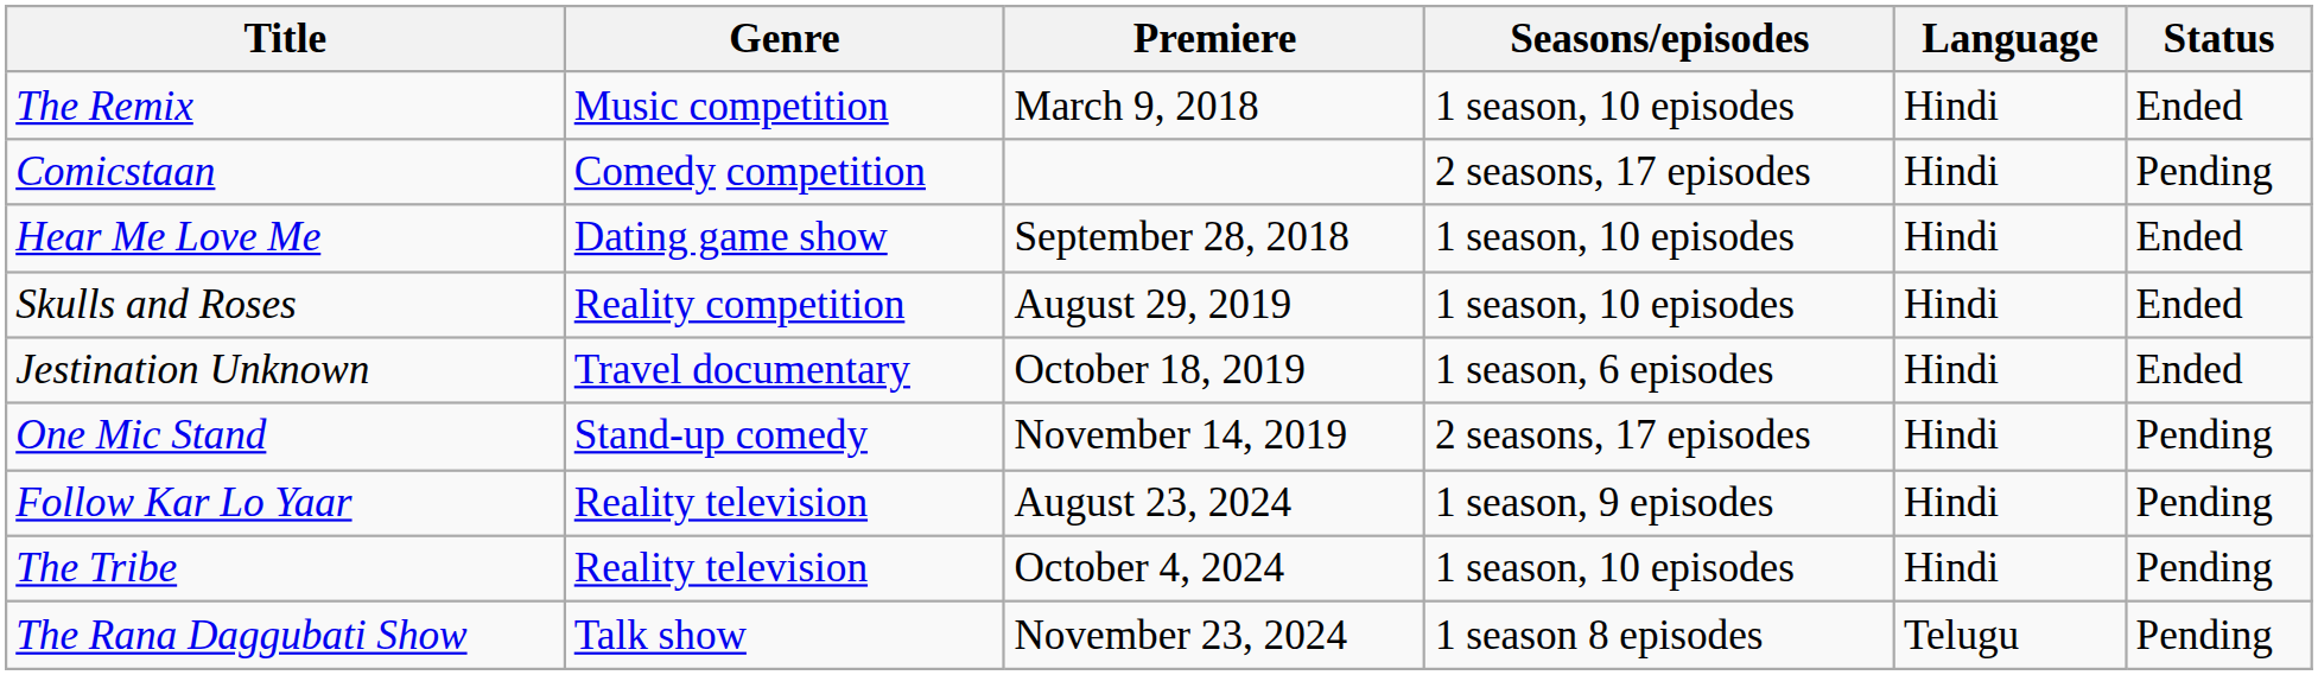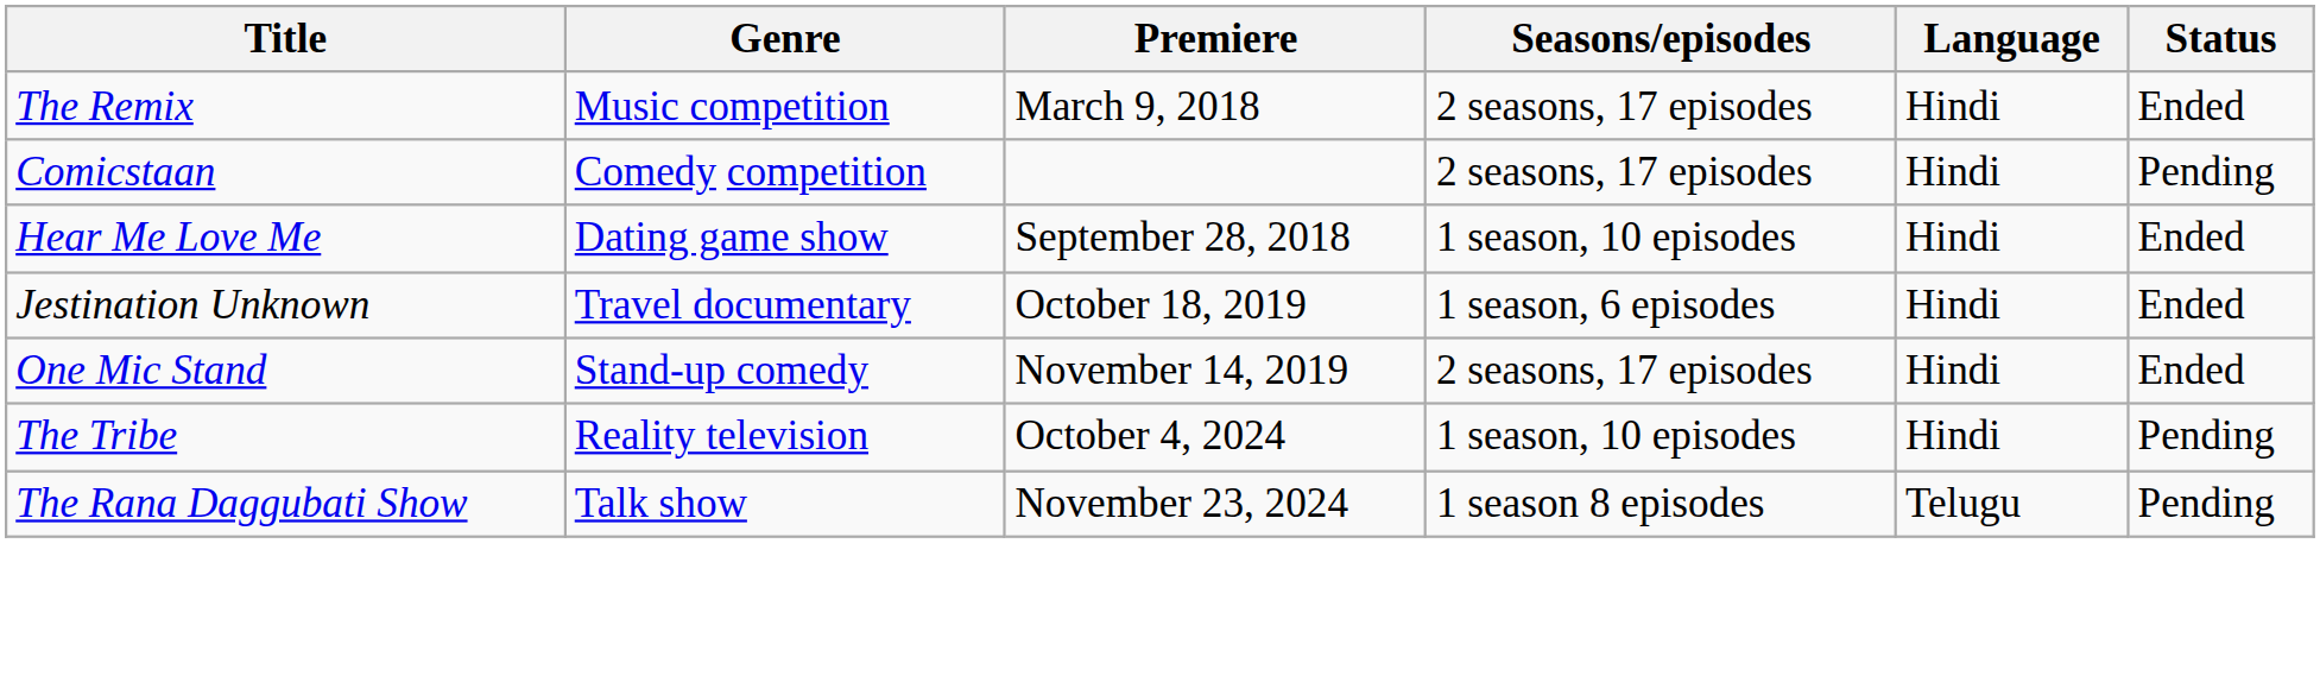The Remix | Seasons/episodes: 1 season, 10 episodes -> 2 seasons, 17 episodes
- row: Skulls and Roses | Reality competition | August 29, 2019 | 1 season, 10 episodes | Hindi | Ended
One Mic Stand | Status: Pending -> Ended
- row: Follow Kar Lo Yaar | Reality television | August 23, 2024 | 1 season, 9 episodes | Hindi | Pending
